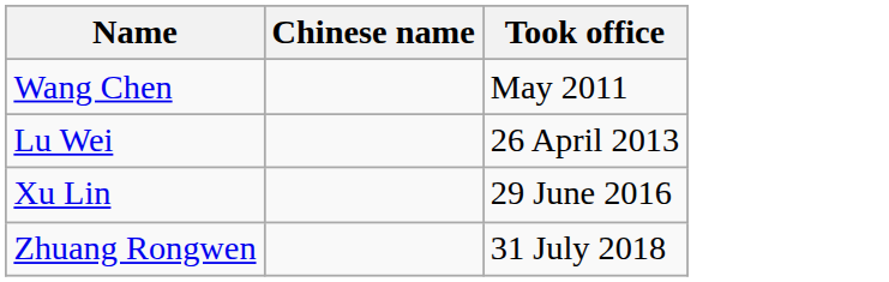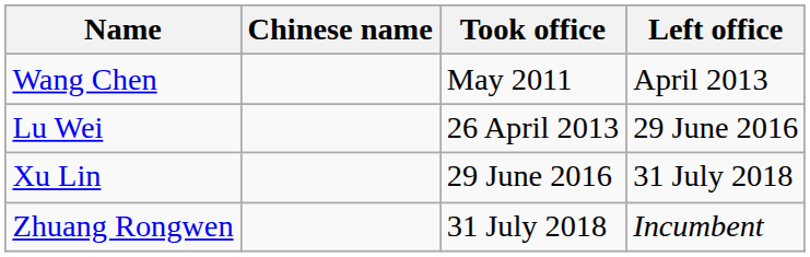+ column: Left office | April 2013 | 29 June 2016 | 31 July 2018 | Incumbent
